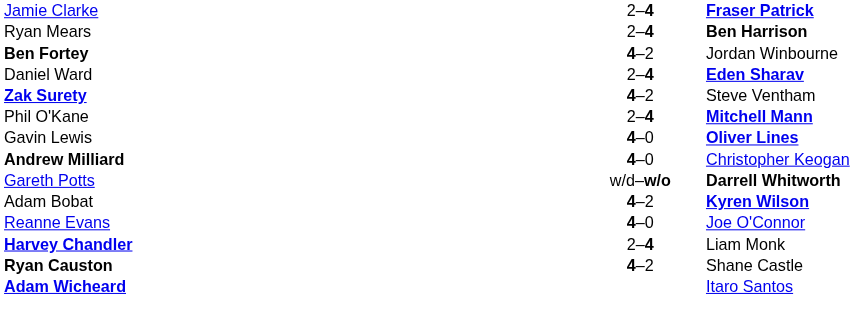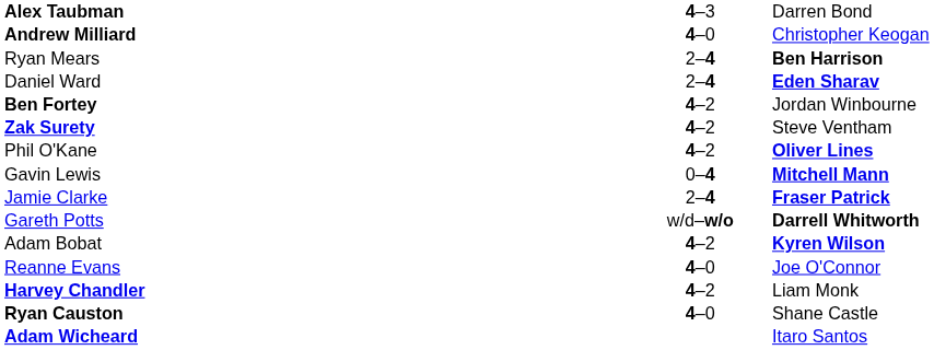+ row: Alex Taubman | 4–3 | Darren Bond
rows swapped: Jamie Clarke <-> Andrew Milliard
rows swapped: Ben Fortey <-> Daniel Ward
Phil O'Kane | column 2: 2–4 -> 4–2
Phil O'Kane | column 3: Mitchell Mann -> Oliver Lines
Gavin Lewis | column 2: 4–0 -> 0–4
Gavin Lewis | column 3: Oliver Lines -> Mitchell Mann
Harvey Chandler | column 2: 2–4 -> 4–2
Ryan Causton | column 2: 4–2 -> 4–0
